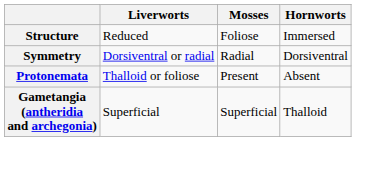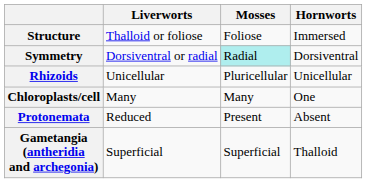Structure | Liverworts: Reduced -> Thalloid or foliose
Symmetry | Mosses: no background -> paleturquoise background
+ row: Rhizoids | Unicellular | Pluricellular | Unicellular
+ row: Chloroplasts/cell | Many | Many | One
Protonemata | Liverworts: Thalloid or foliose -> Reduced
